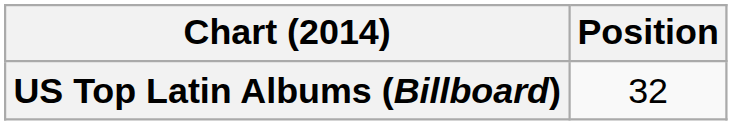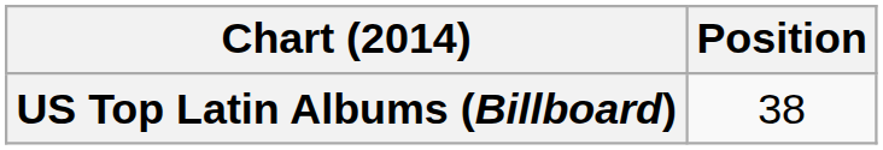US Top Latin Albums (Billboard) | Position: 32 -> 38
